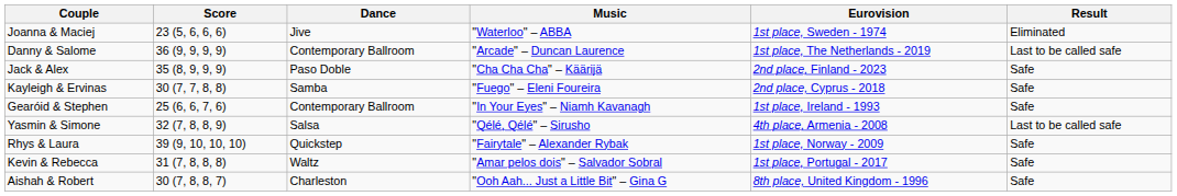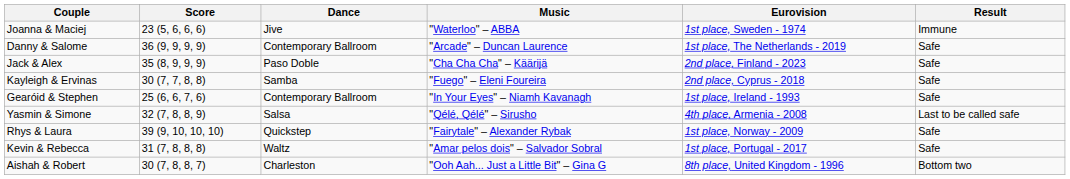Joanna & Maciej | Result: Eliminated -> Immune
Danny & Salome | Result: Last to be called safe -> Safe
Aishah & Robert | Result: Safe -> Bottom two
